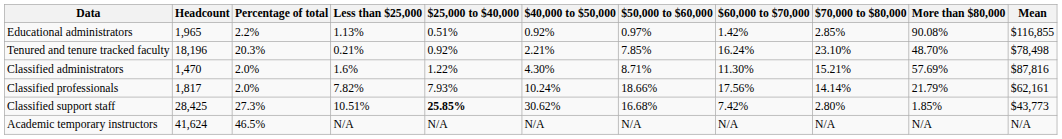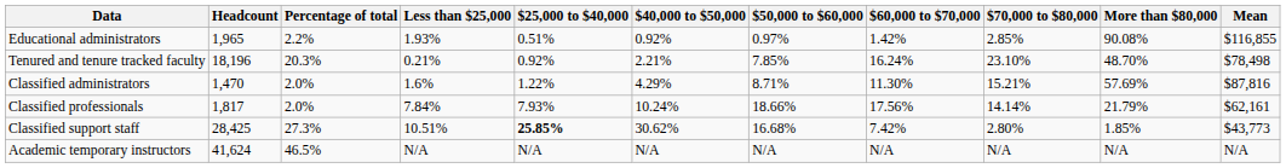Educational administrators | Less than $25,000: 1.13% -> 1.93%
Classified administrators | $40,000 to $50,000: 4.30% -> 4.29%
Classified professionals | Less than $25,000: 7.82% -> 7.84%
